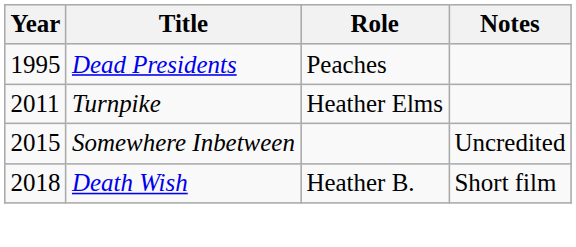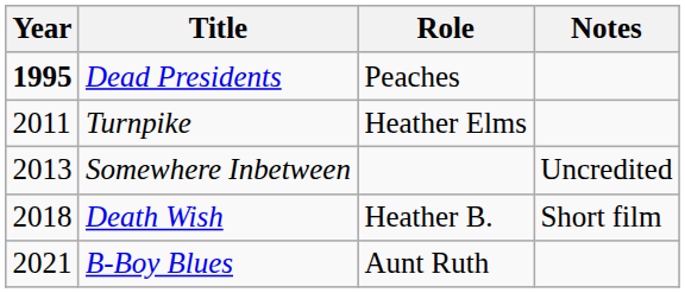Dead Presidents | Year: normal -> bold
Somewhere Inbetween | Year: 2015 -> 2013
+ row: 2021 | B-Boy Blues | Aunt Ruth
